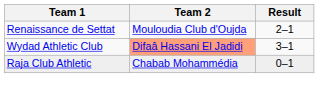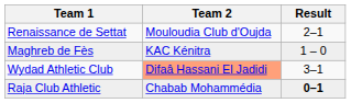+ row: Maghreb de Fès | KAC Kénitra | 1 – 0
Raja Club Athletic | Result: normal -> bold
